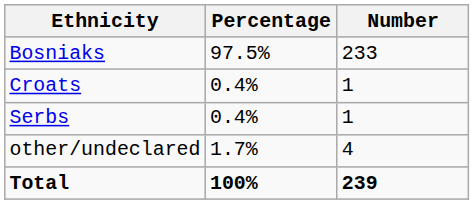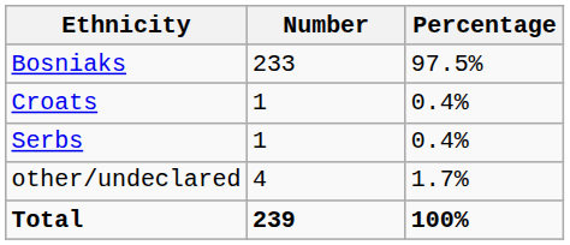columns swapped: Number <-> Percentage
